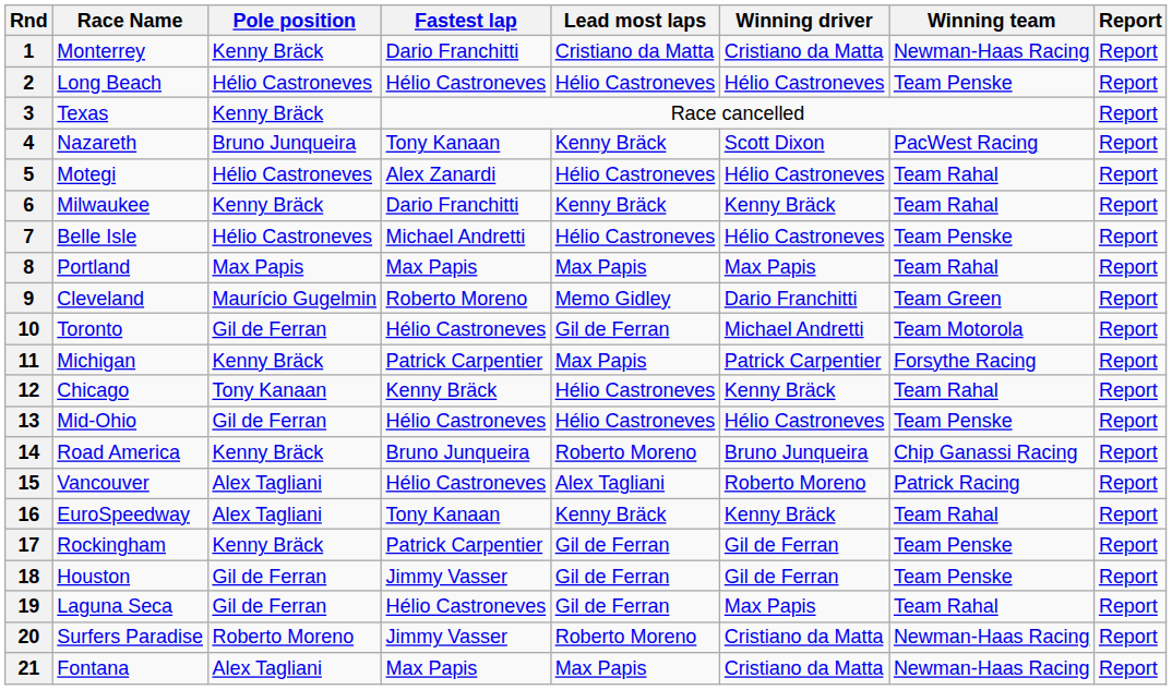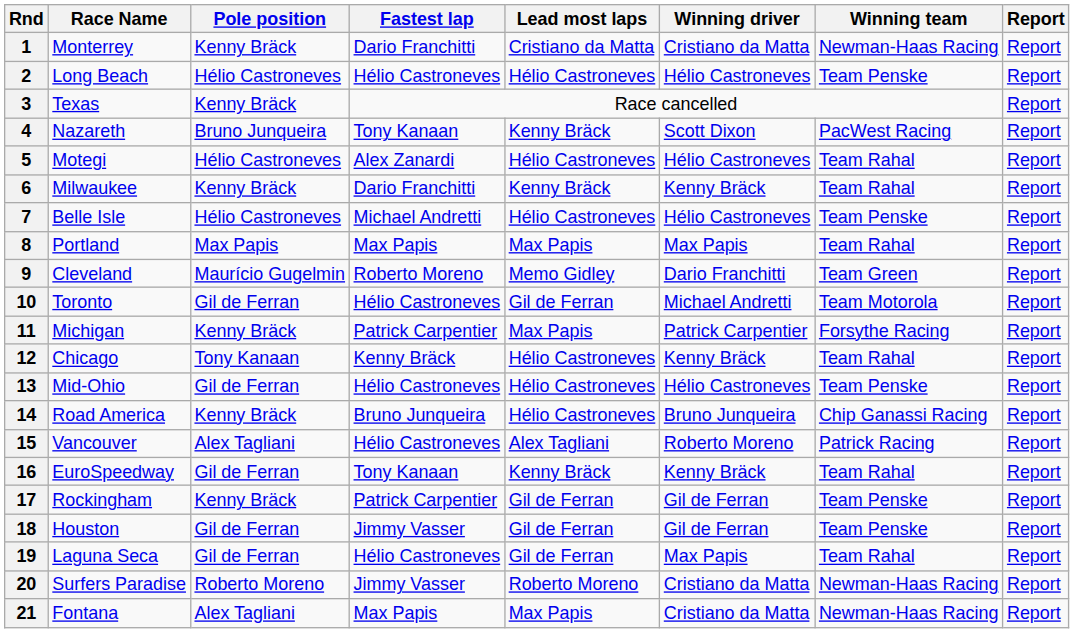14 | Lead most laps: Roberto Moreno -> Hélio Castroneves
16 | Pole position: Alex Tagliani -> Gil de Ferran
